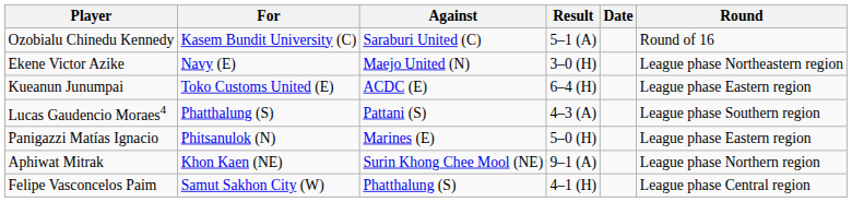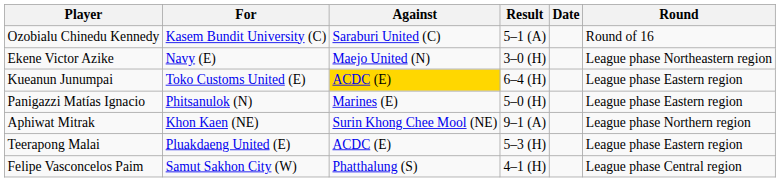Kueanun Junumpai | Against: no background -> gold background
- row: Lucas Gaudencio Moraes4 | Phatthalung (S) | Pattani (S) | 4–3 (A) | League phase Southern region
+ row: Teerapong Malai | Pluakdaeng United (E) | ACDC (E) | 5–3 (H) | League phase Eastern region
